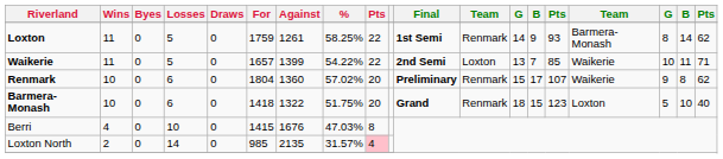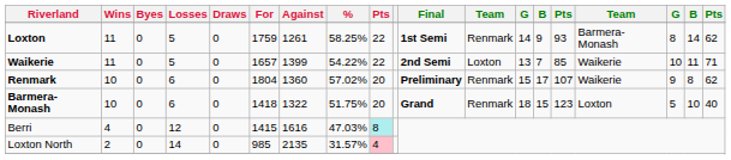Berri | Losses: 10 -> 12
Berri | Against: 1676 -> 1616
Berri | column 9: no background -> paleturquoise background
